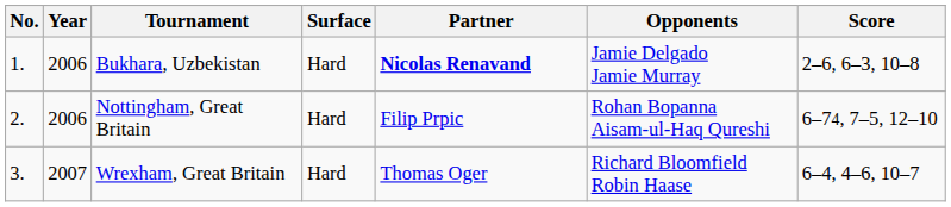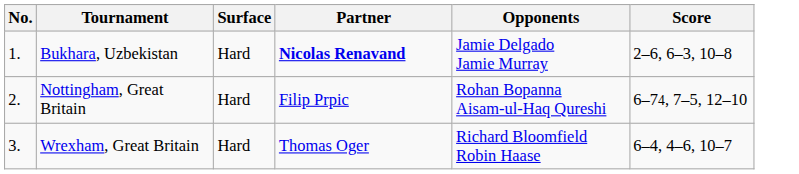- column: Year | 2006 | 2006 | 2007
